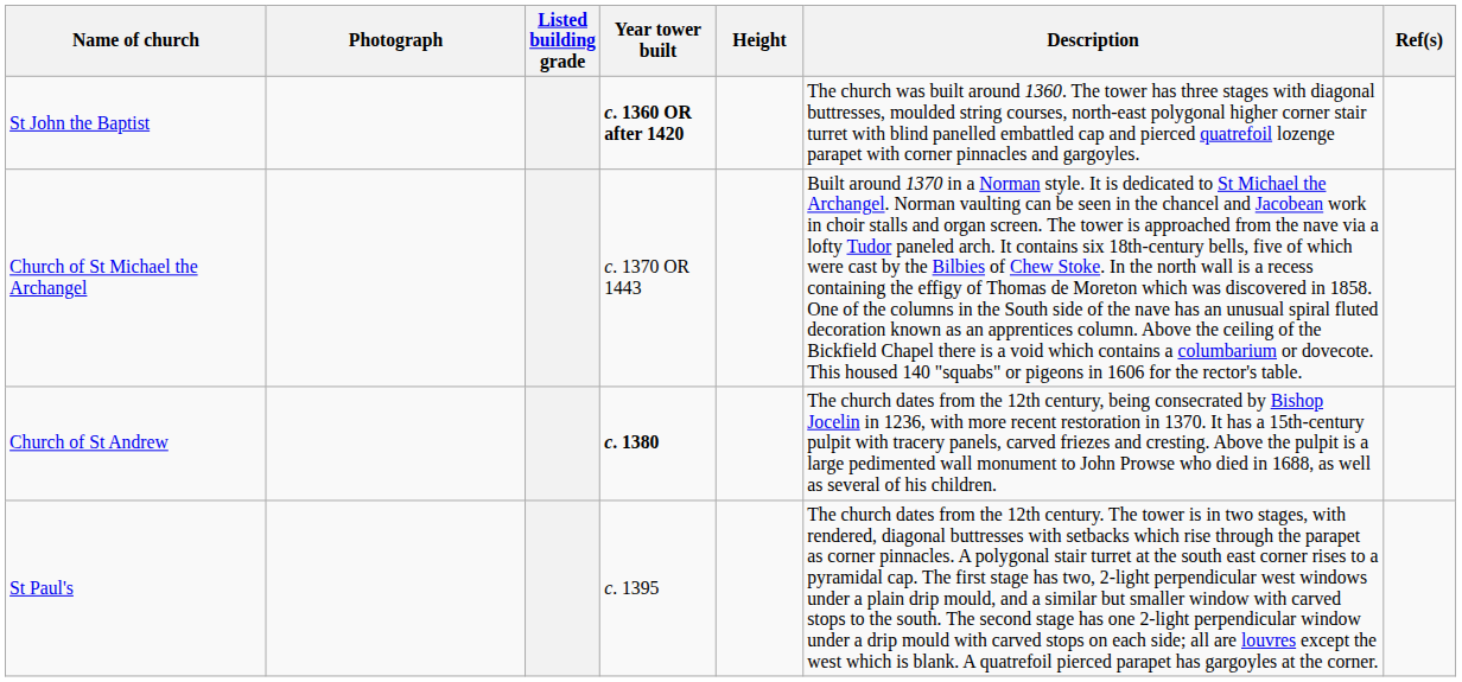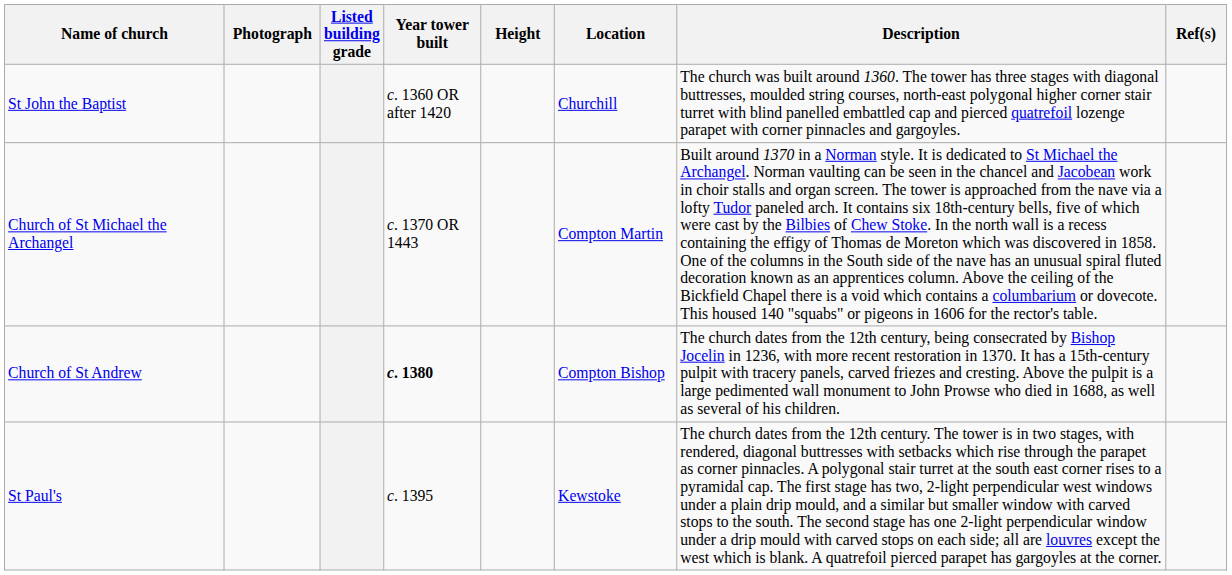+ column: Location | Churchill | Compton Martin | Compton Bishop | Kewstoke
St John the Baptist | Year tower built: bold -> normal
